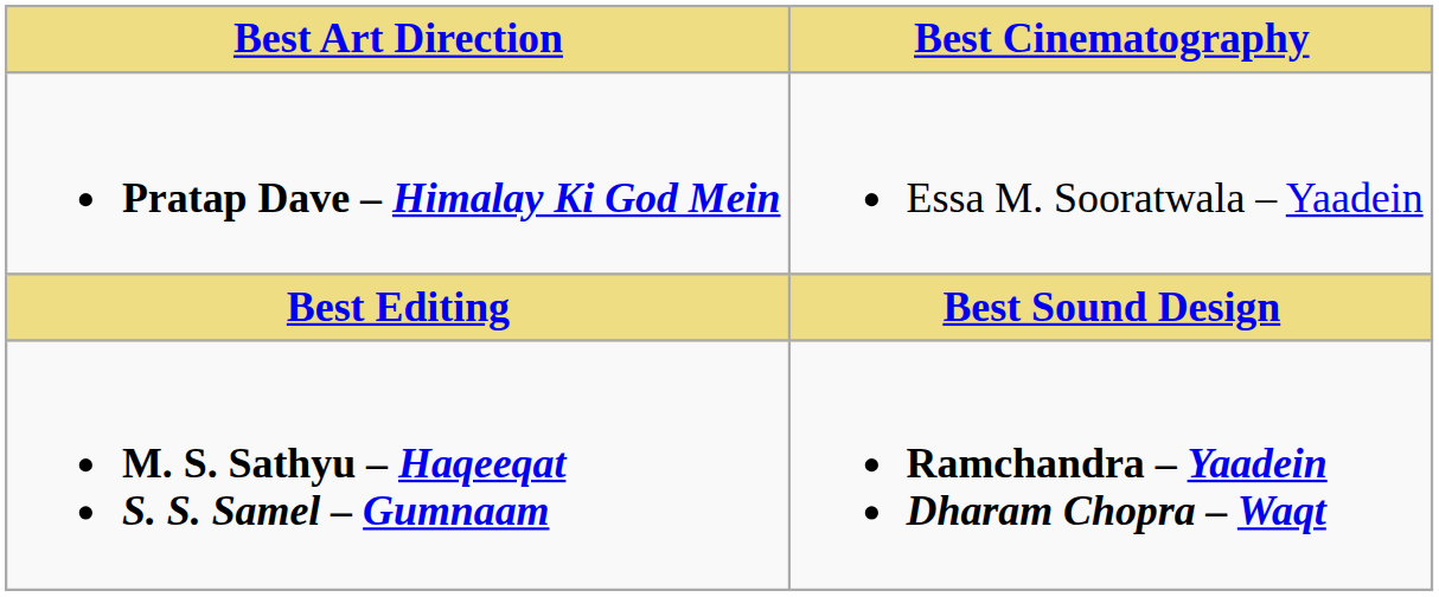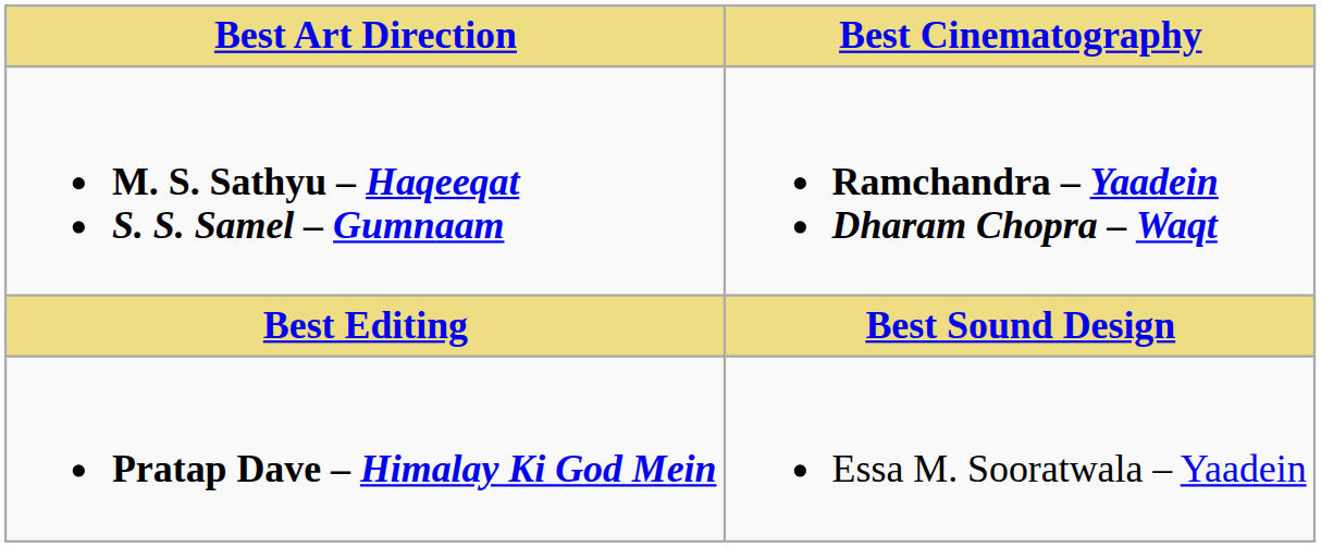rows swapped: M. S. Sathyu – Haqeeqat S. S. Samel – Gumnaam <-> Pratap Dave – Himalay Ki God Mein
